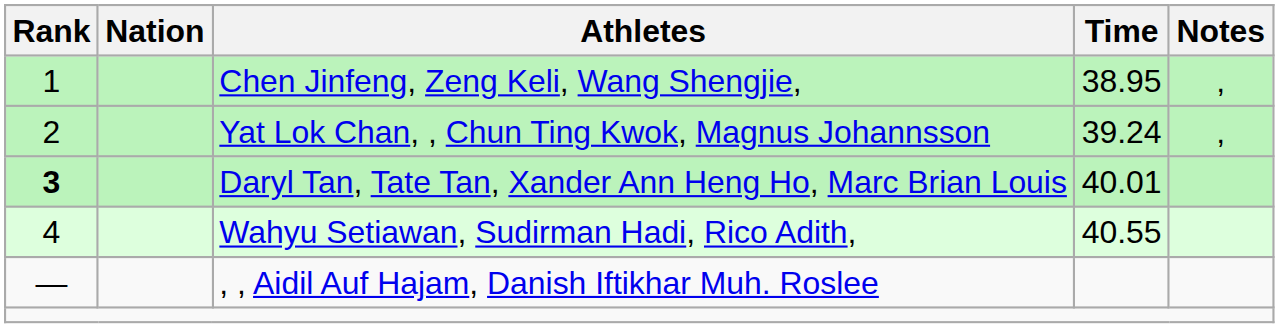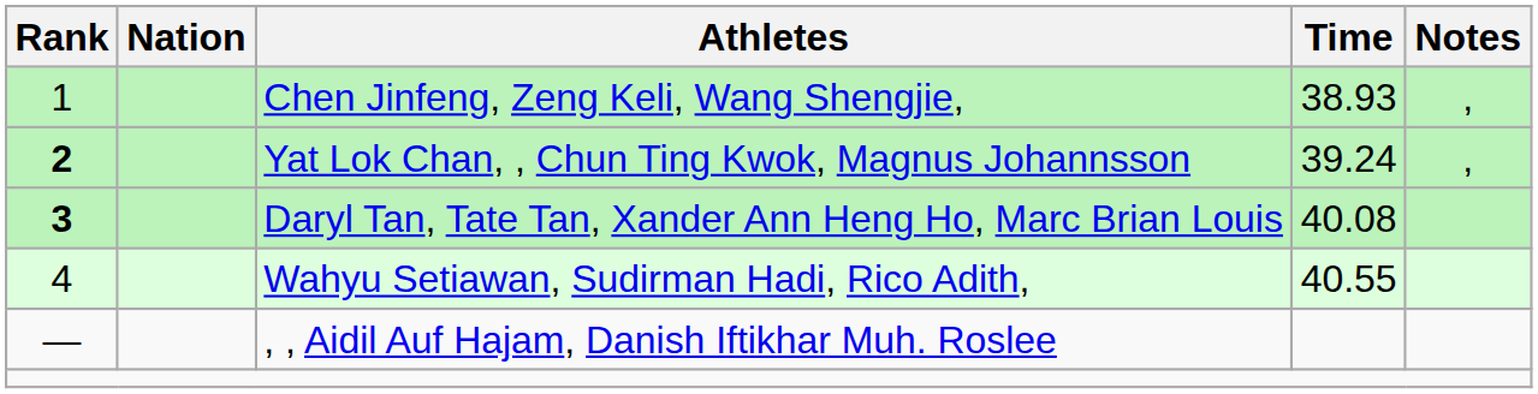Chen Jinfeng, Zeng Keli, Wang Shengjie, | Time: 38.95 -> 38.93
Yat Lok Chan, , Chun Ting Kwok, Magnus Johannsson | Rank: normal -> bold
Daryl Tan, Tate Tan, Xander Ann Heng Ho, Marc Brian Louis | Time: 40.01 -> 40.08
